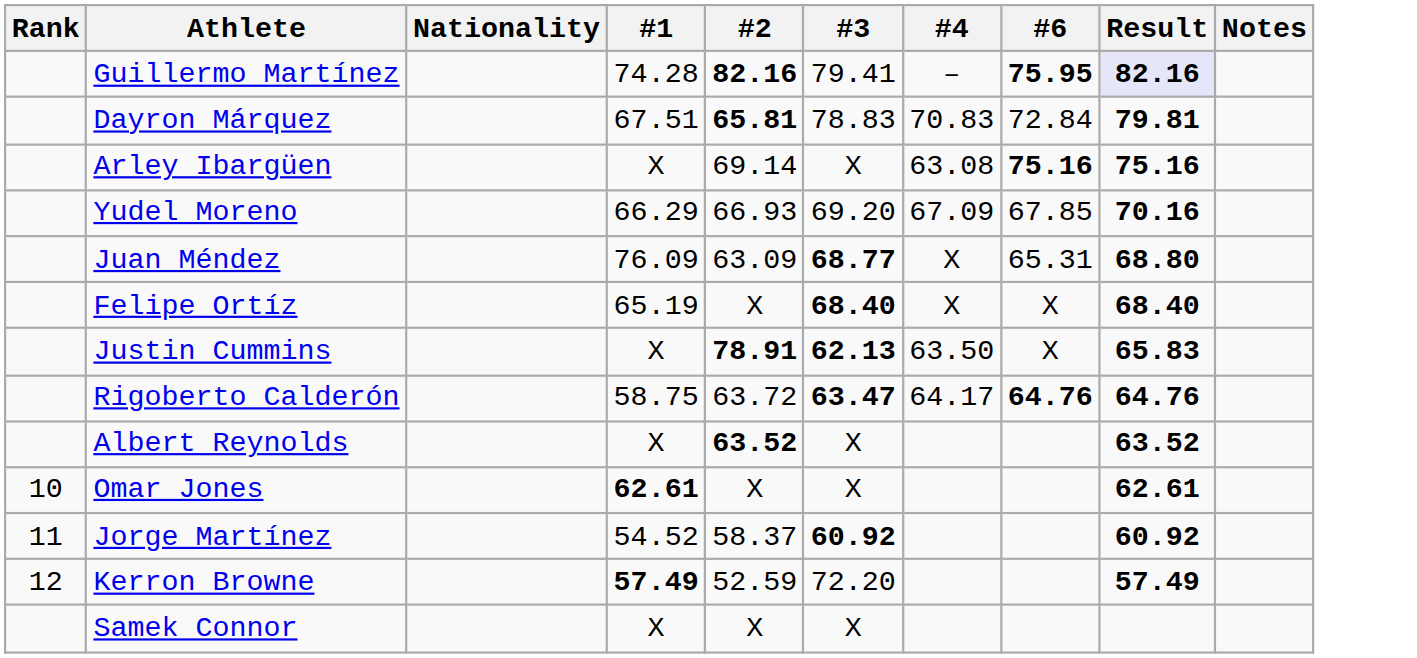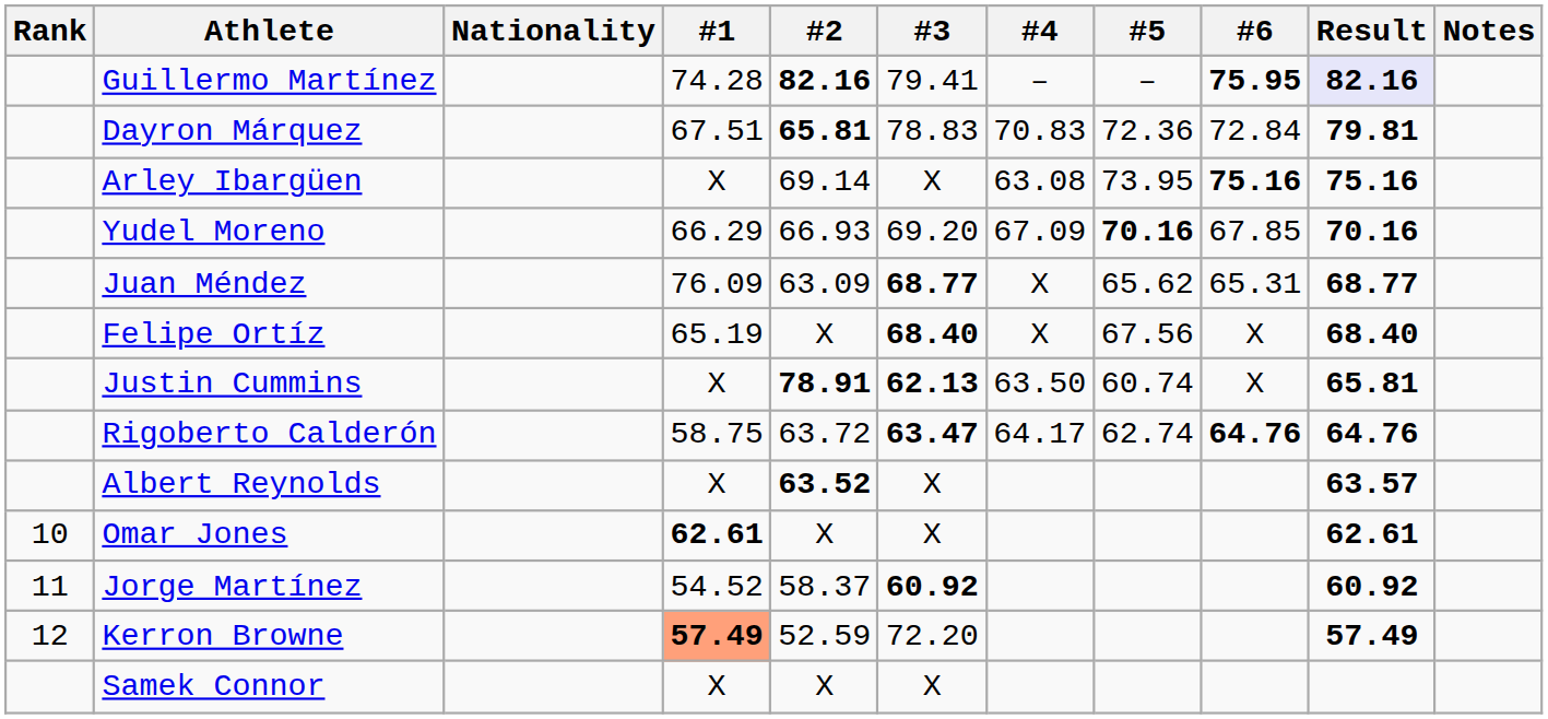+ column: #5 | – | 72.36 | 73.95 | 70.16 | 65.62 | 67.56 | 60.74 | 62.74
Juan Méndez | Result: 68.80 -> 68.77
Justin Cummins | Result: 65.83 -> 65.81
Albert Reynolds | Result: 63.52 -> 63.57
Kerron Browne | #1: no background -> lightsalmon background
